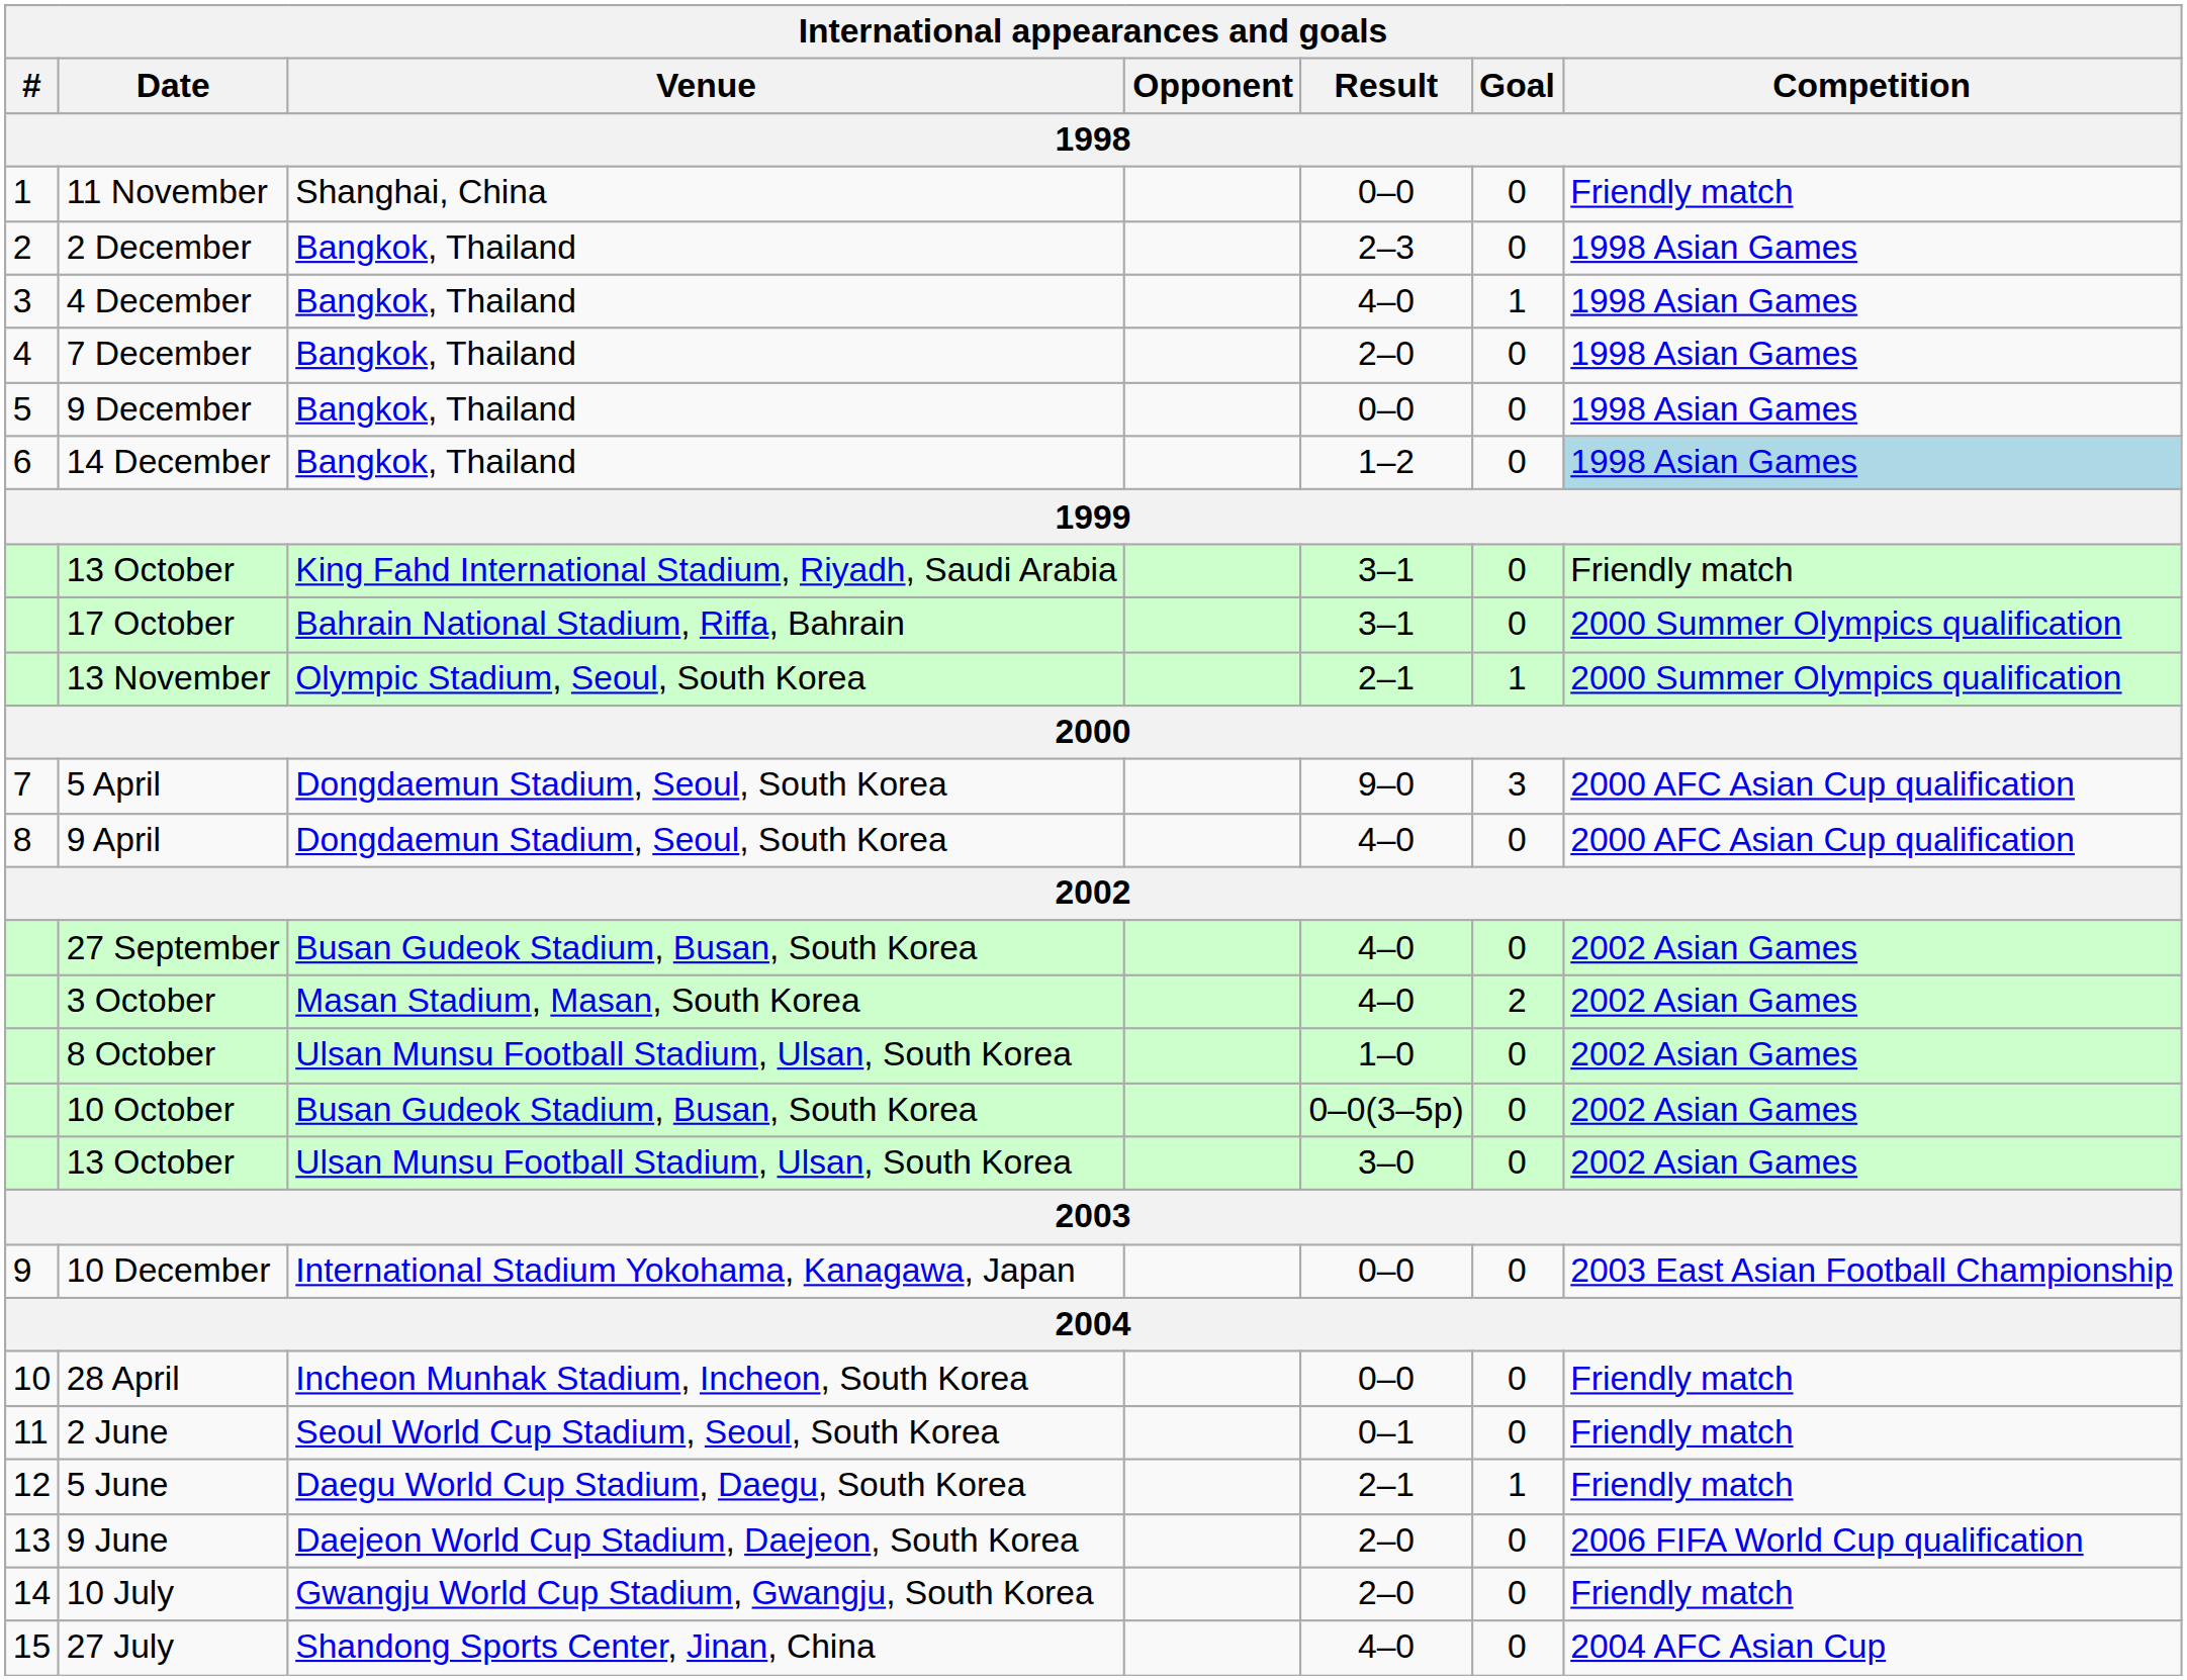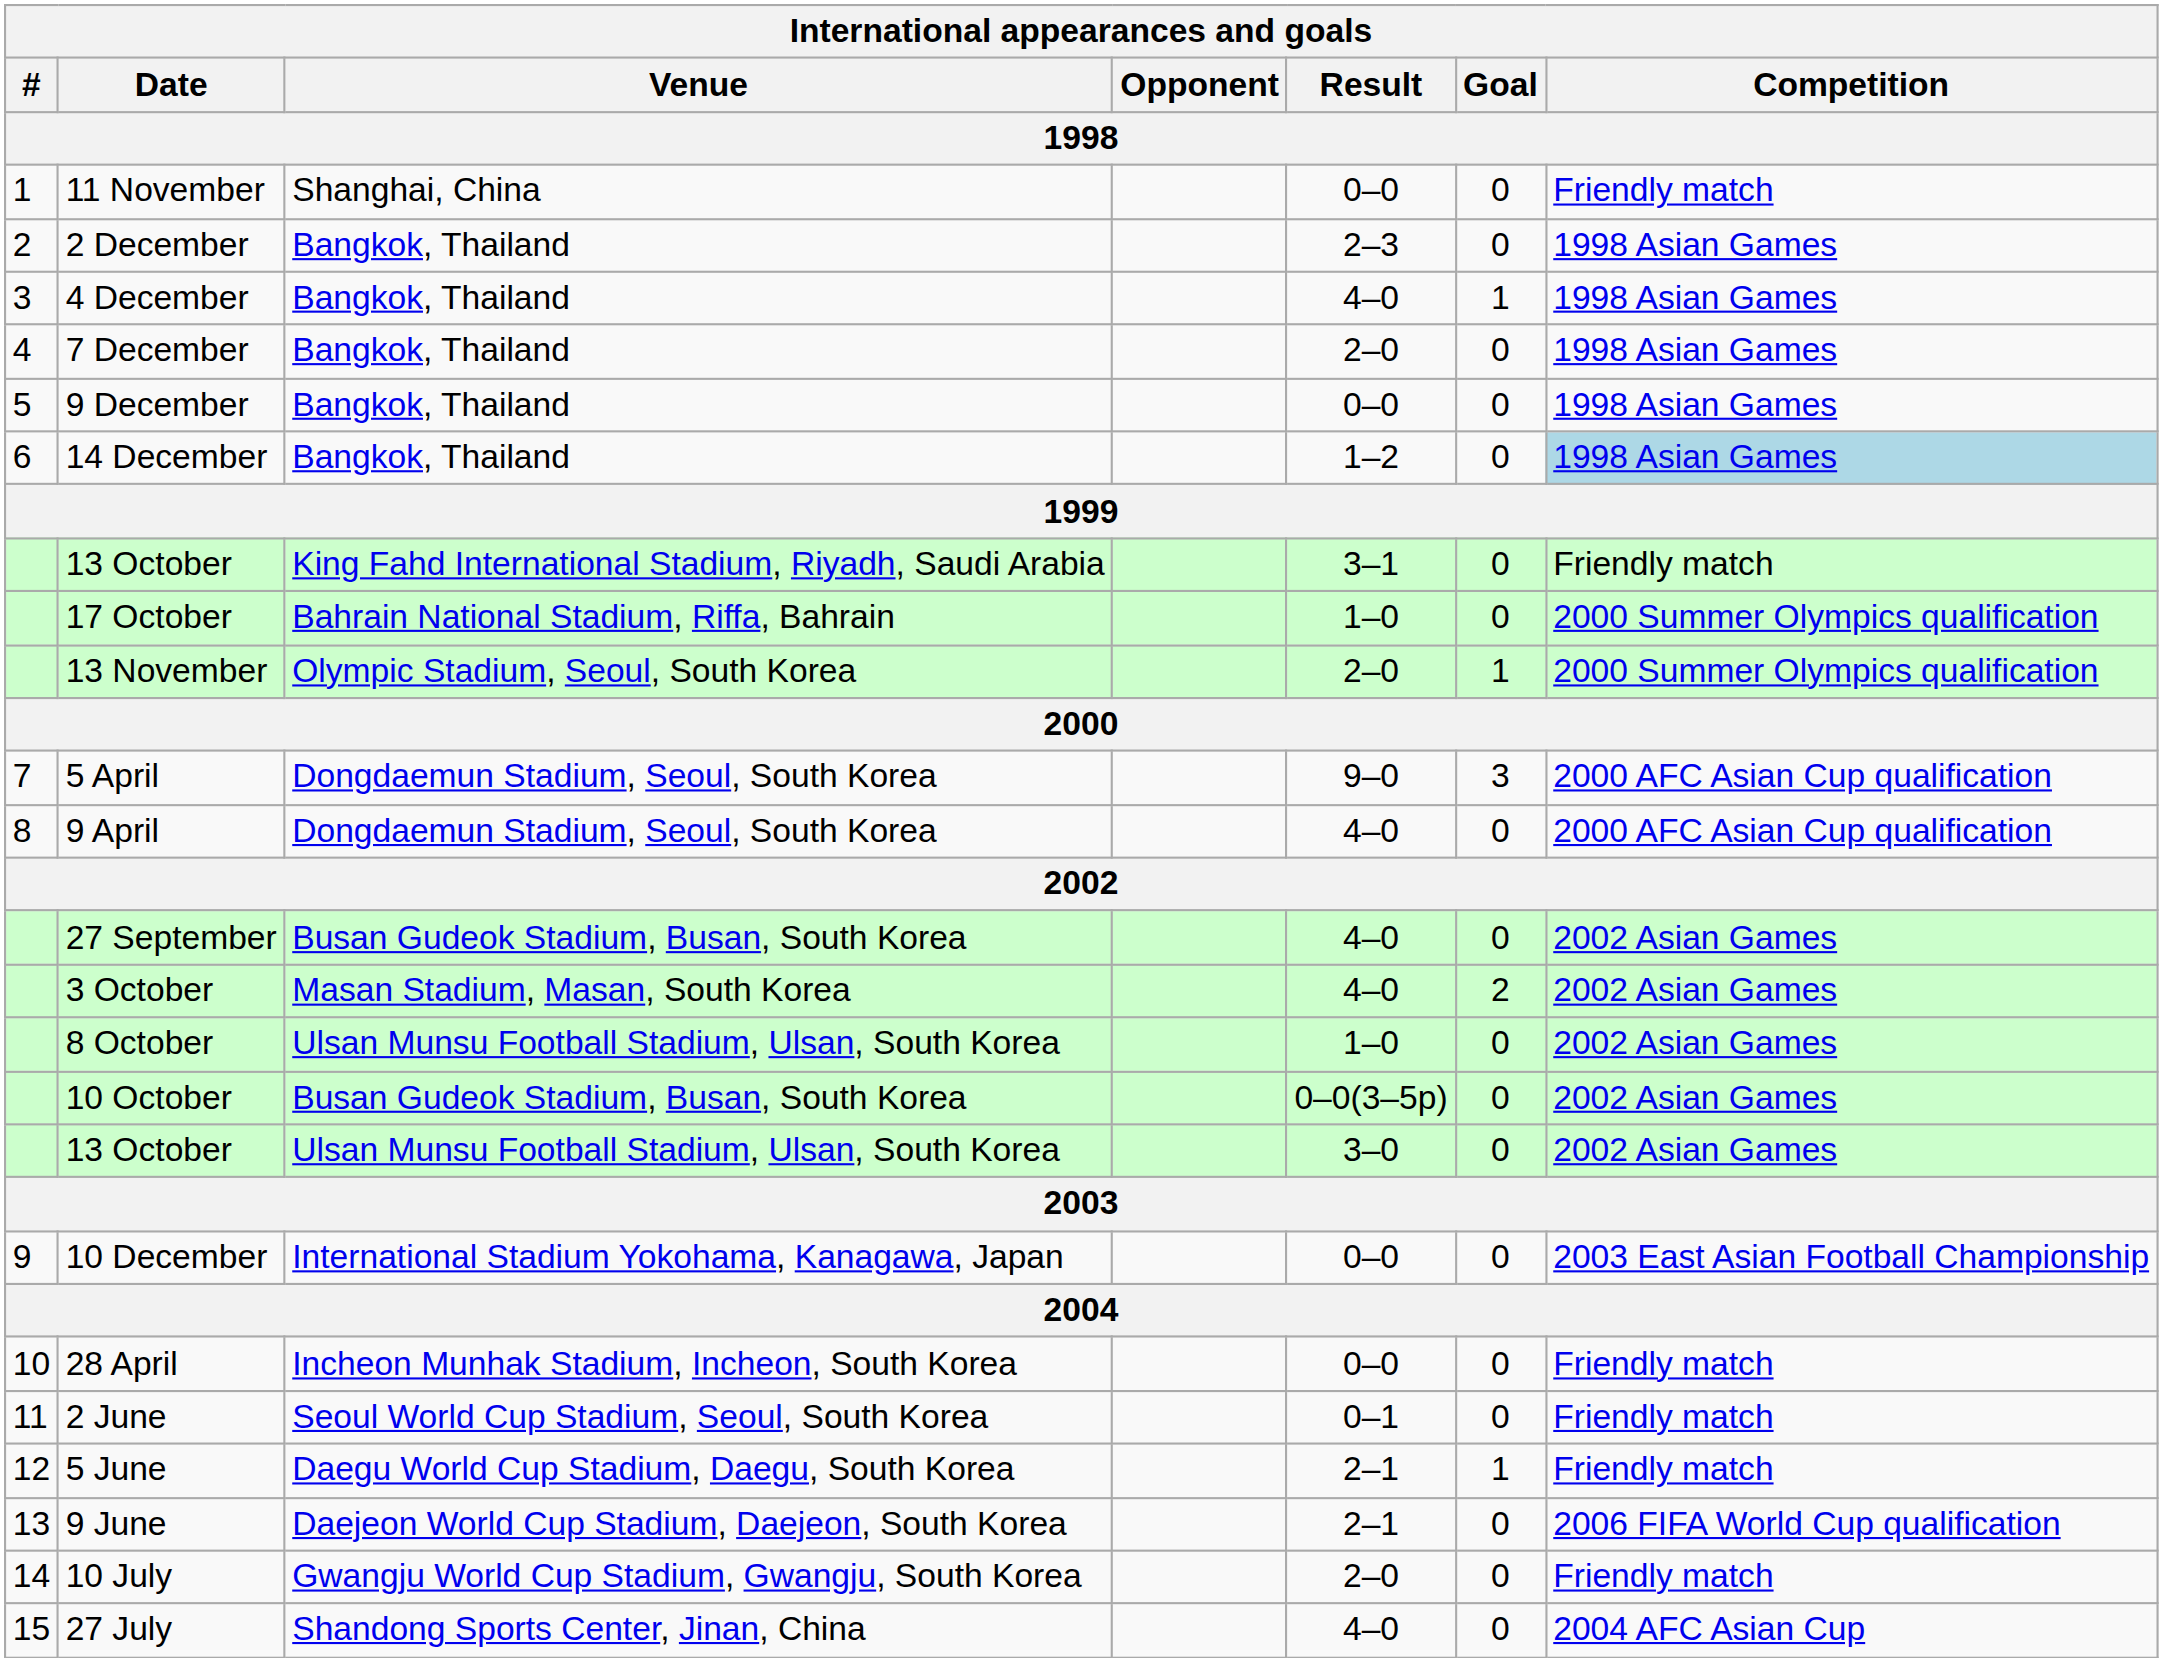17 October | Result: 3–1 -> 1–0
13 November | Result: 2–1 -> 2–0
9 June | Result: 2–0 -> 2–1
